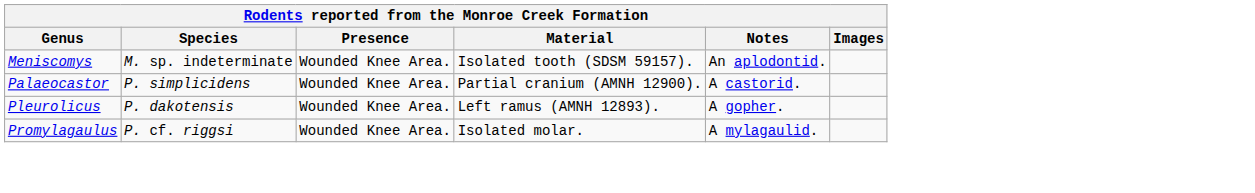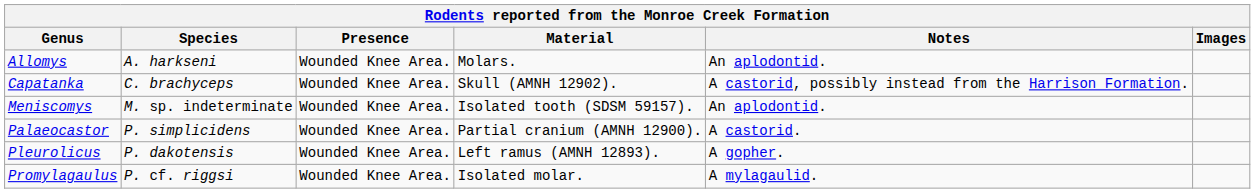+ row: Allomys | A. harkseni | Wounded Knee Area. | Molars. | An aplodontid.
+ row: Capatanka | C. brachyceps | Wounded Knee Area. | Skull (AMNH 12902). | A castorid, possibly instead from the Harrison Formation.
